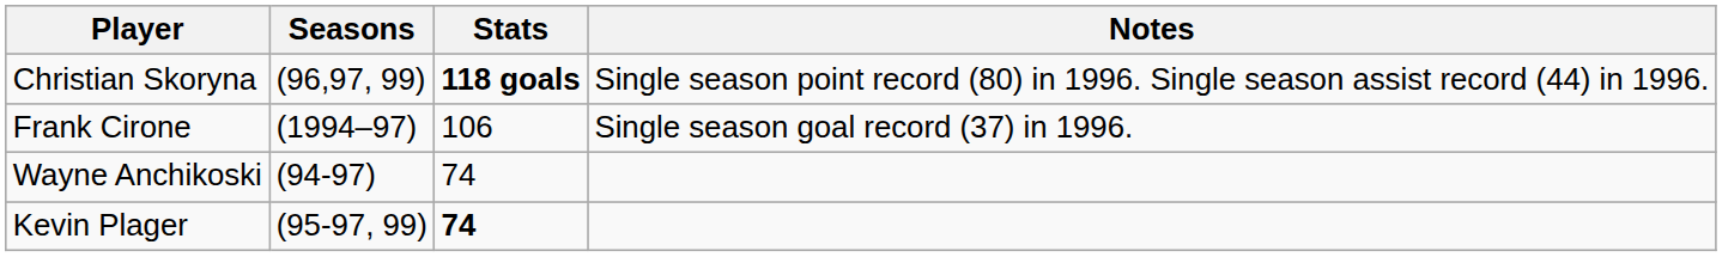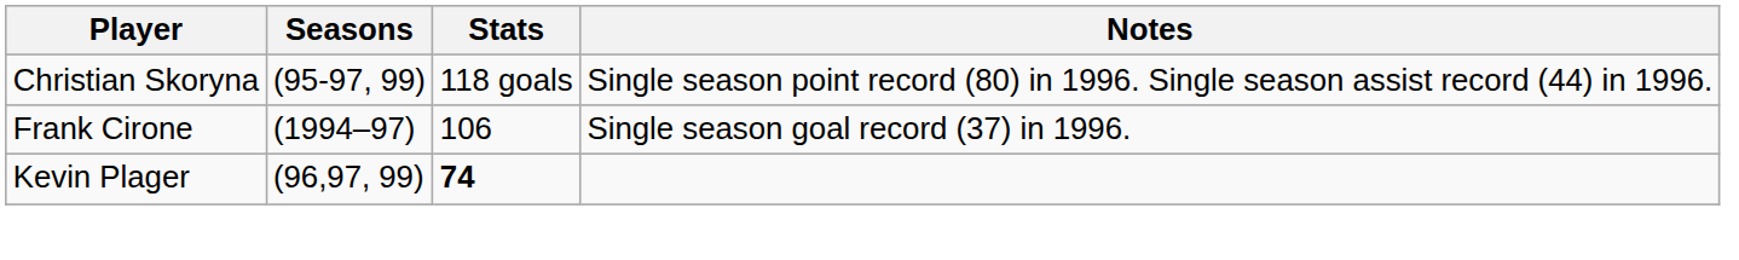Christian Skoryna | Seasons: (96,97, 99) -> (95-97, 99)
Christian Skoryna | Stats: bold -> normal
- row: Wayne Anchikoski | (94-97) | 74
Kevin Plager | Seasons: (95-97, 99) -> (96,97, 99)
